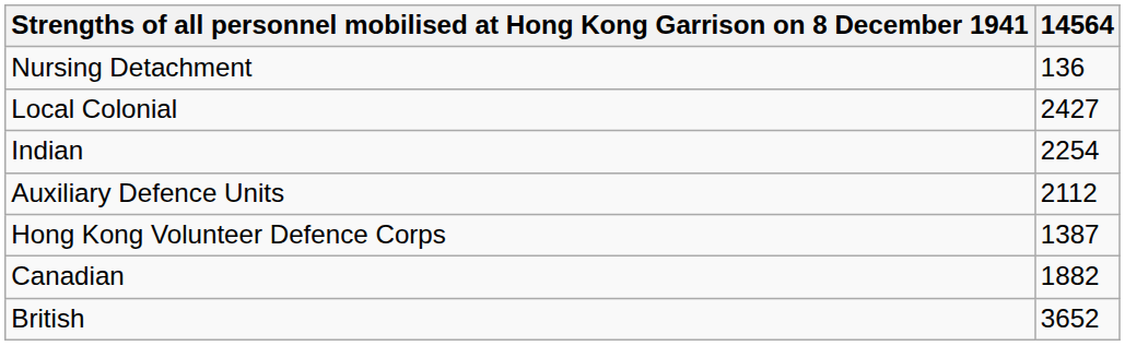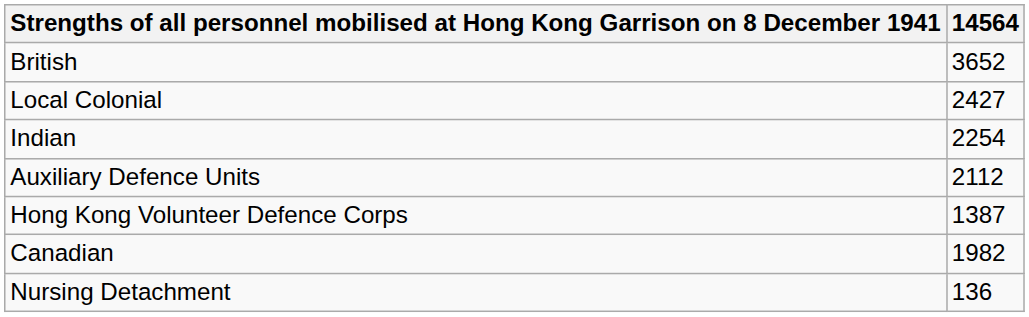rows swapped: British <-> Nursing Detachment
Canadian | 14564: 1882 -> 1982
